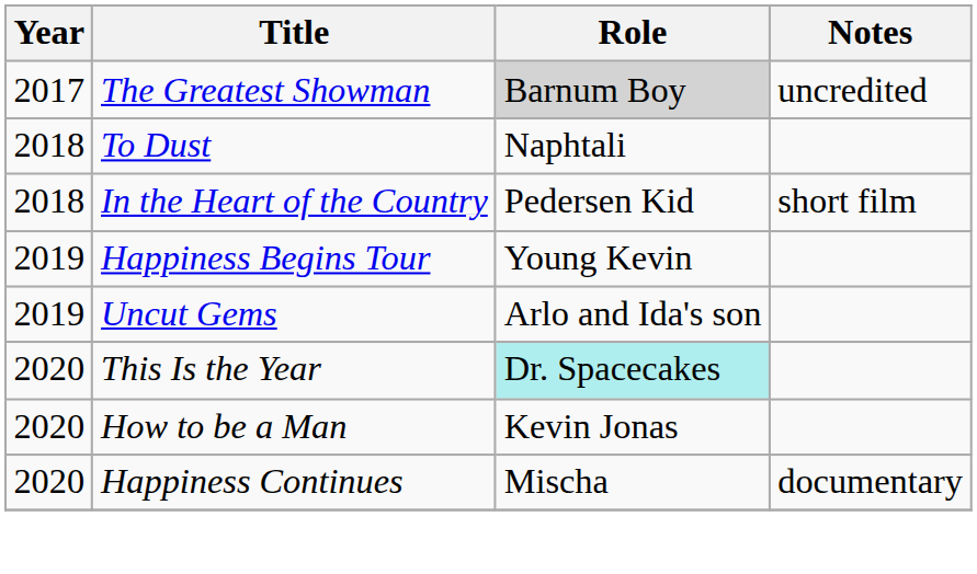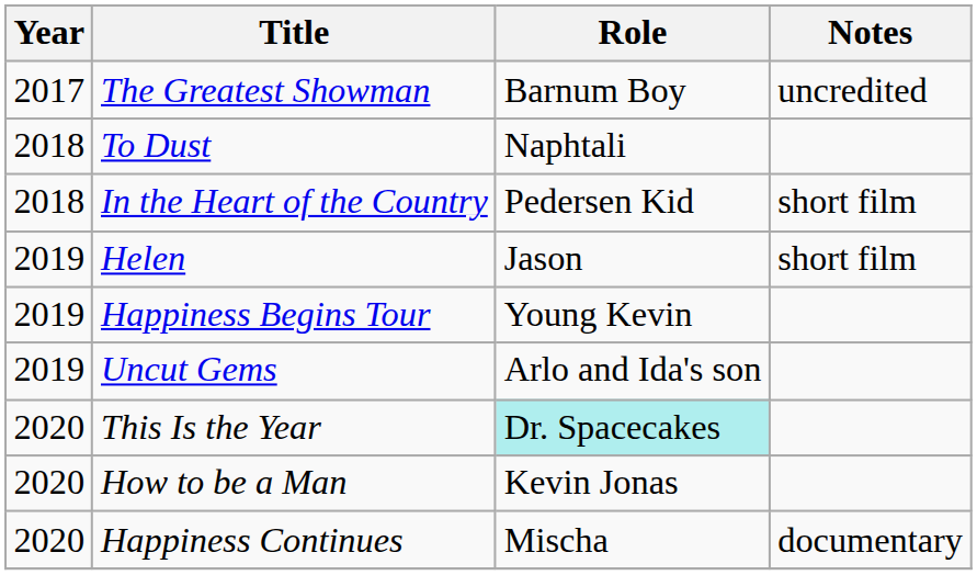The Greatest Showman | Role: lightgrey background -> no background
+ row: 2019 | Helen | Jason | short film
